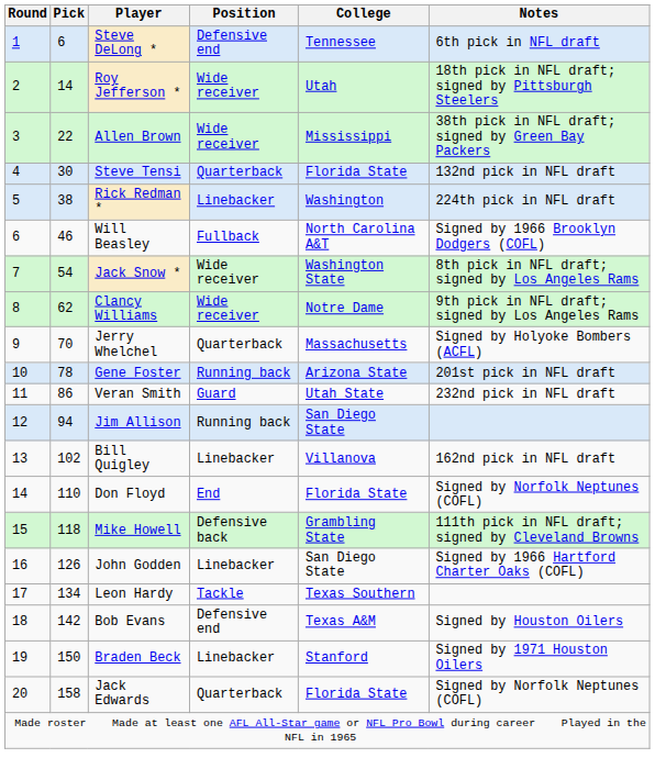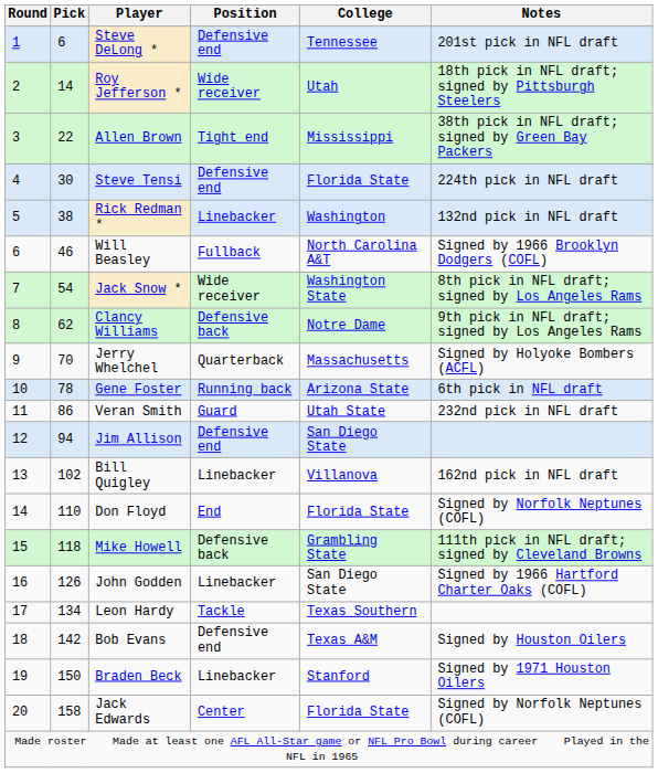Steve DeLong * | Notes: 6th pick in NFL draft -> 201st pick in NFL draft
Allen Brown | Position: Wide receiver -> Tight end
Steve Tensi | Position: Quarterback -> Defensive end
Steve Tensi | Notes: 132nd pick in NFL draft -> 224th pick in NFL draft
Rick Redman * | Notes: 224th pick in NFL draft -> 132nd pick in NFL draft
Clancy Williams | Position: Wide receiver -> Defensive back
Gene Foster | Notes: 201st pick in NFL draft -> 6th pick in NFL draft
Jim Allison | Position: Running back -> Defensive end
Jack Edwards | Position: Quarterback -> Center
